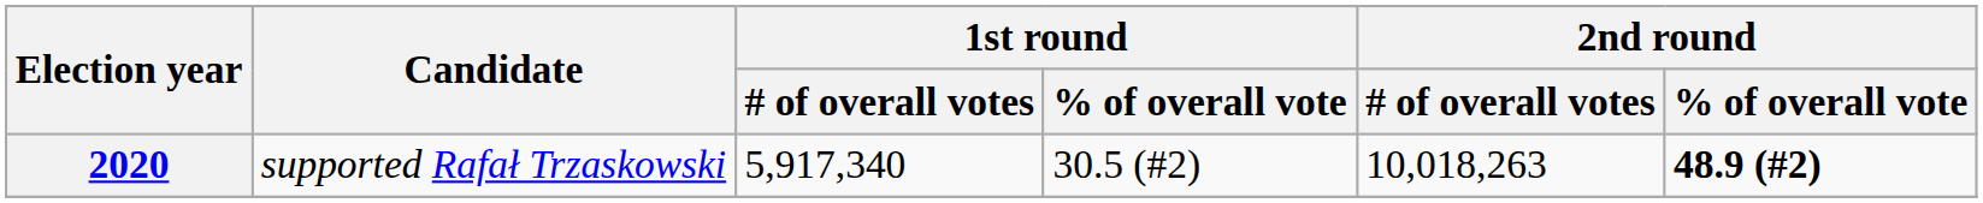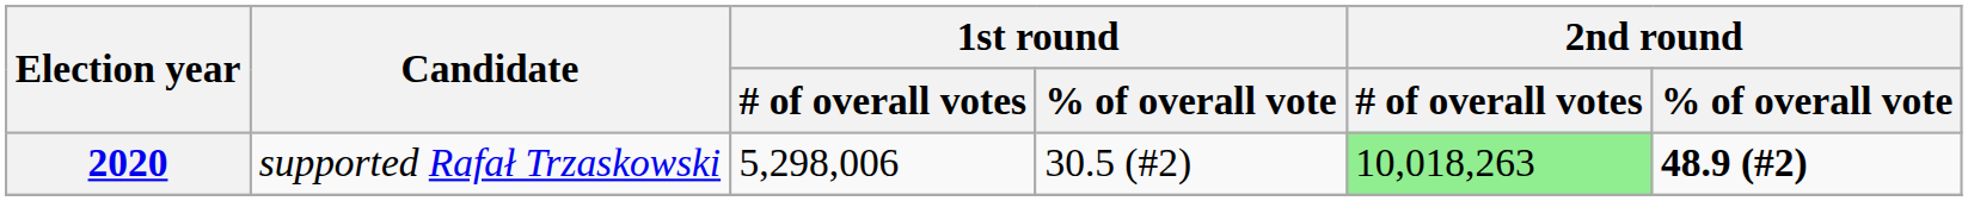2020 | 1st round / # of overall votes: 5,917,340 -> 5,298,006
2020 | 2nd round / # of overall votes: no background -> lightgreen background
